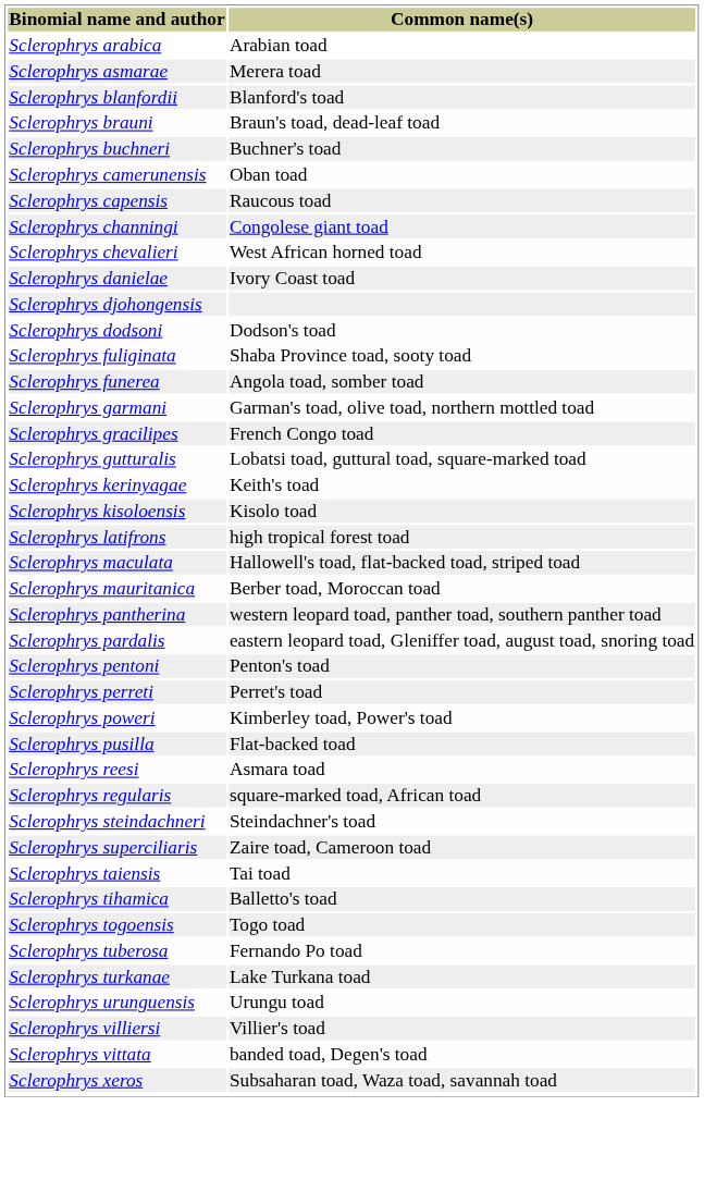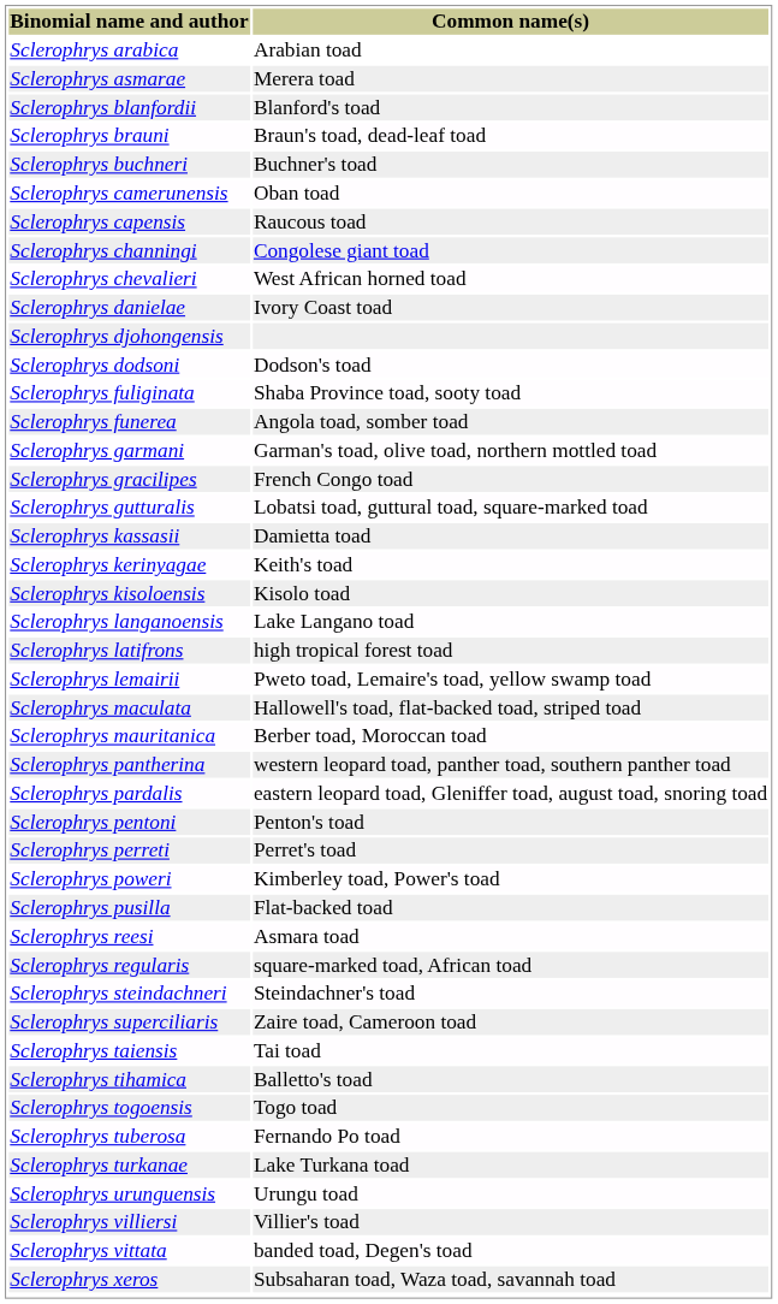+ row: Sclerophrys kassasii | Damietta toad
+ row: Sclerophrys langanoensis | Lake Langano toad
+ row: Sclerophrys lemairii | Pweto toad, Lemaire's toad, yellow swamp toad
